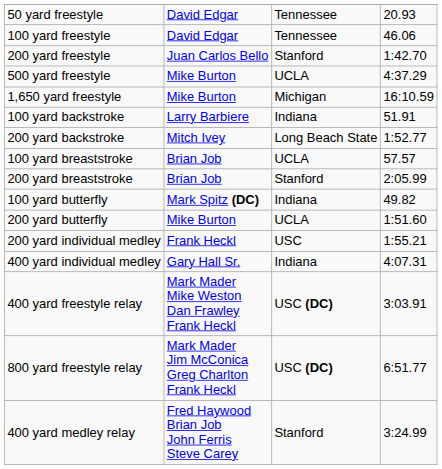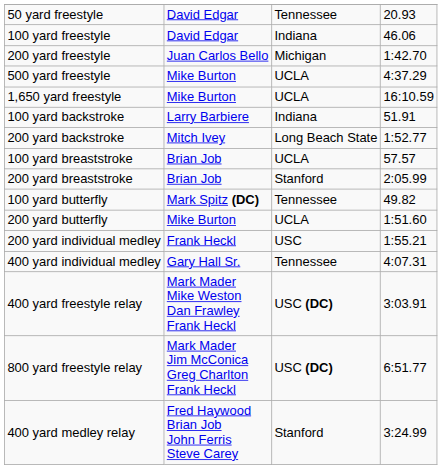100 yard freestyle | column 3: Tennessee -> Indiana
200 yard freestyle | column 3: Stanford -> Michigan
1,650 yard freestyle | column 3: Michigan -> UCLA
100 yard butterfly | column 3: Indiana -> Tennessee
400 yard individual medley | column 3: Indiana -> Tennessee
